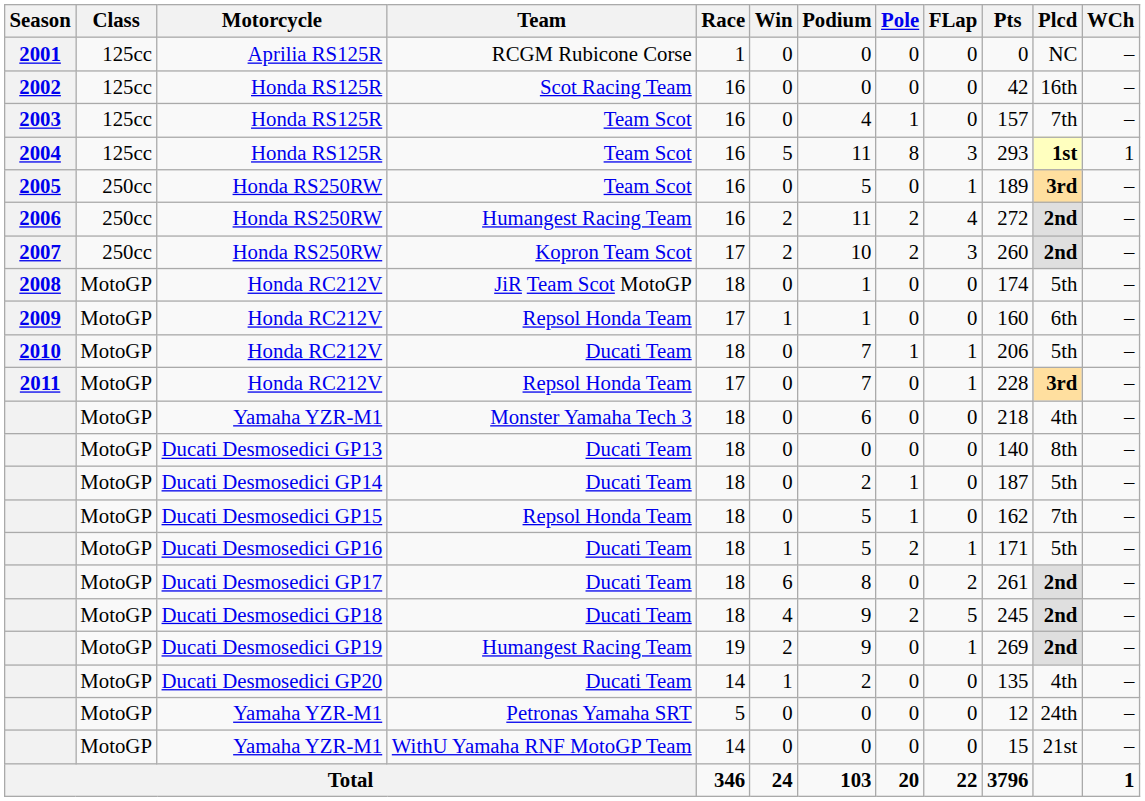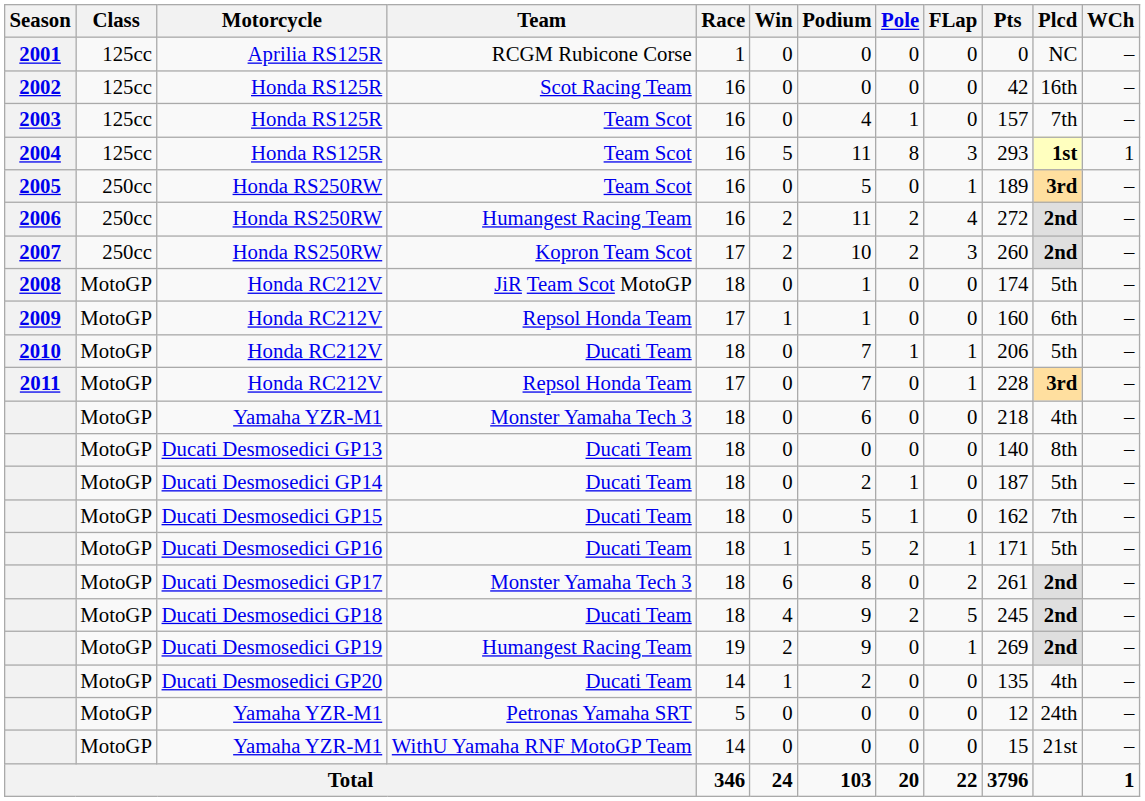Ducati Desmosedici GP15 | Team: Repsol Honda Team -> Ducati Team
Ducati Desmosedici GP17 | Team: Ducati Team -> Monster Yamaha Tech 3
